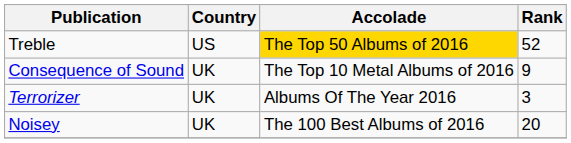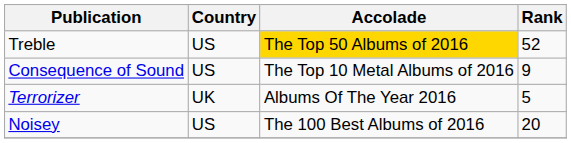Consequence of Sound | Country: UK -> US
Terrorizer | Rank: 3 -> 5
Noisey | Country: UK -> US
